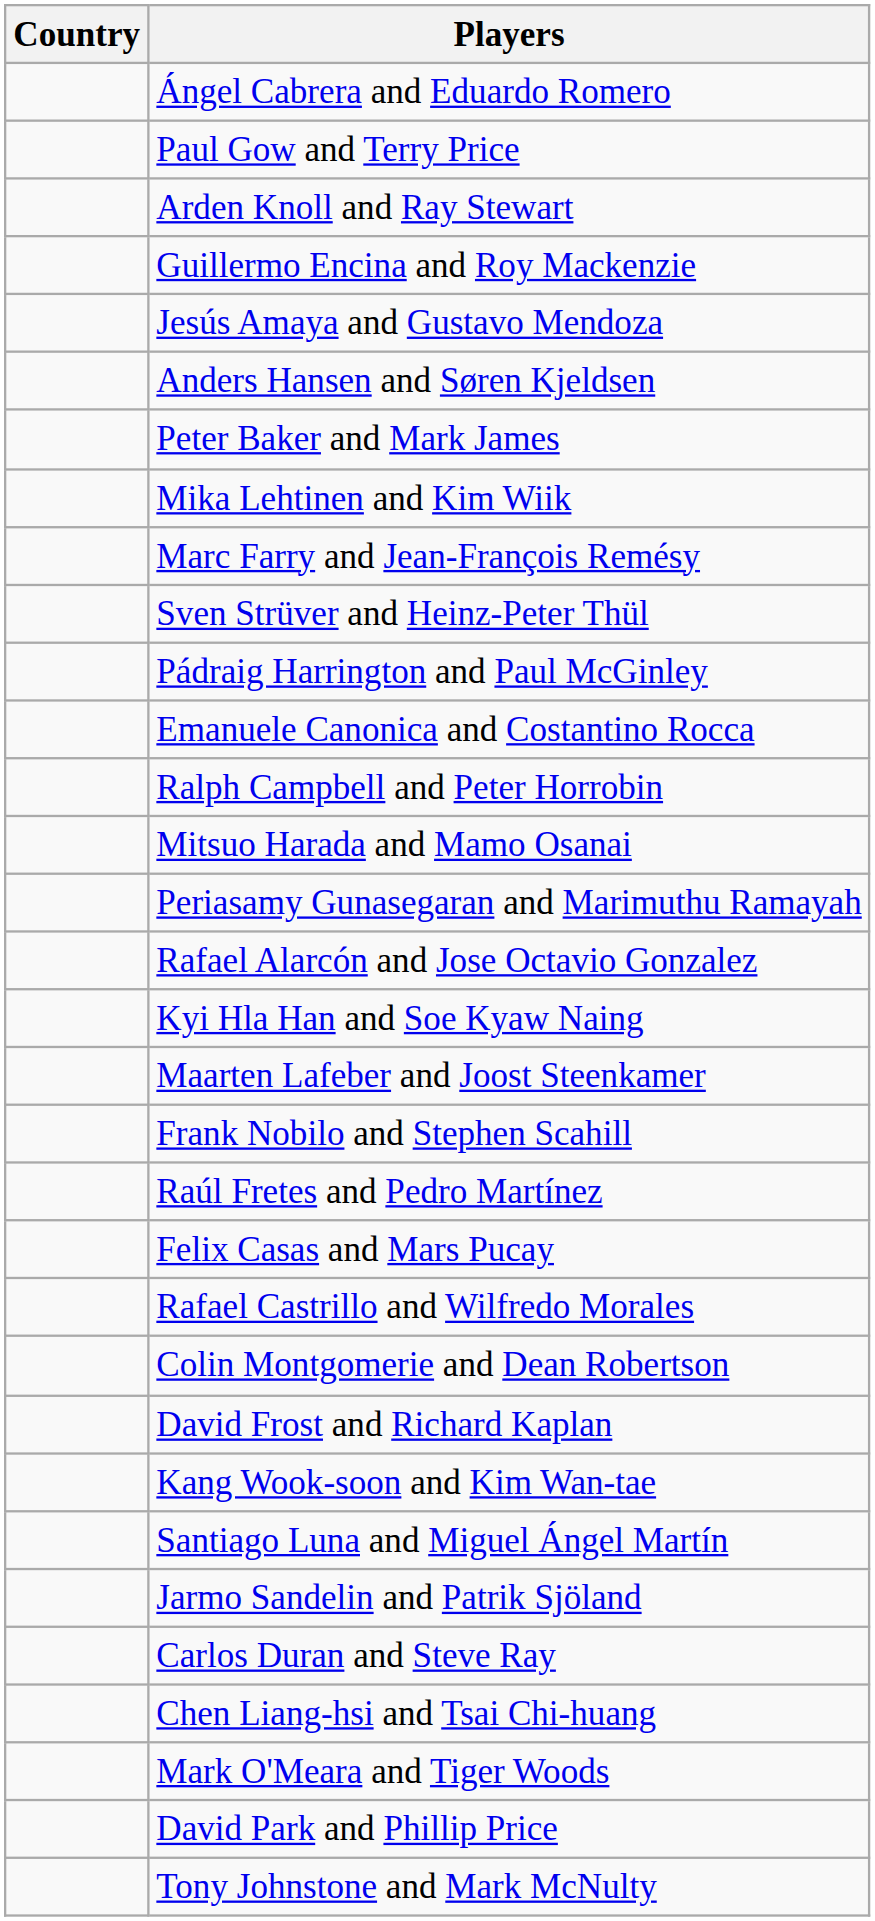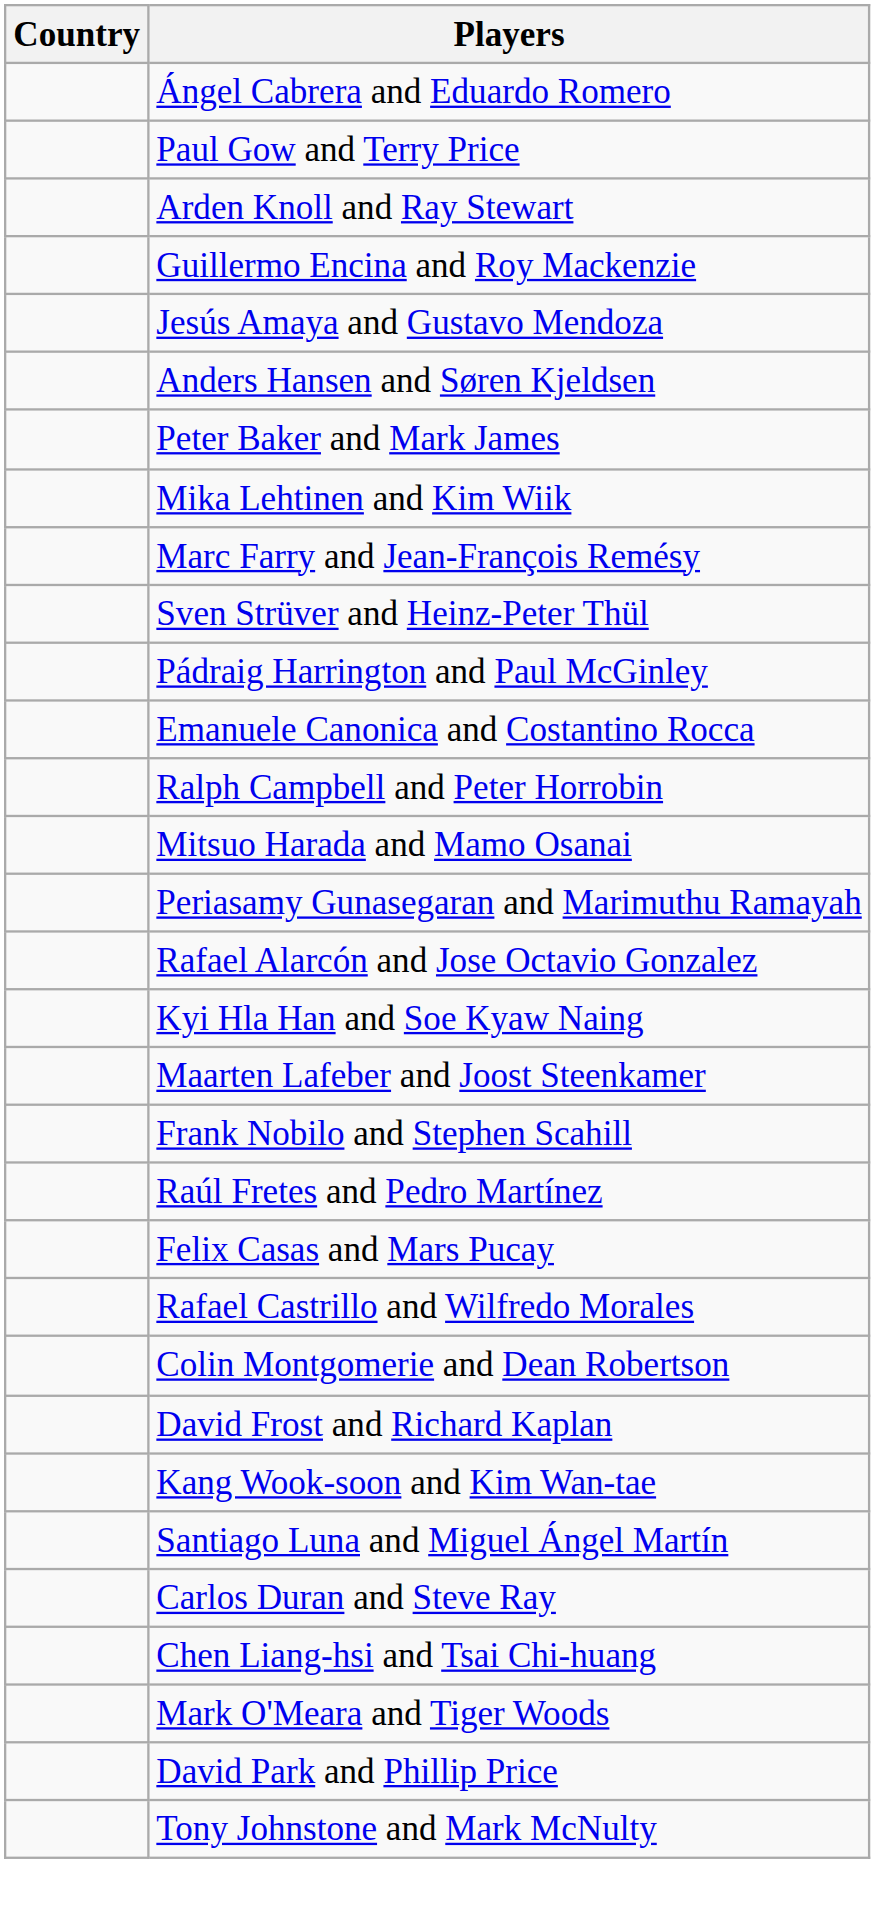- row: Jarmo Sandelin and Patrik Sjöland
